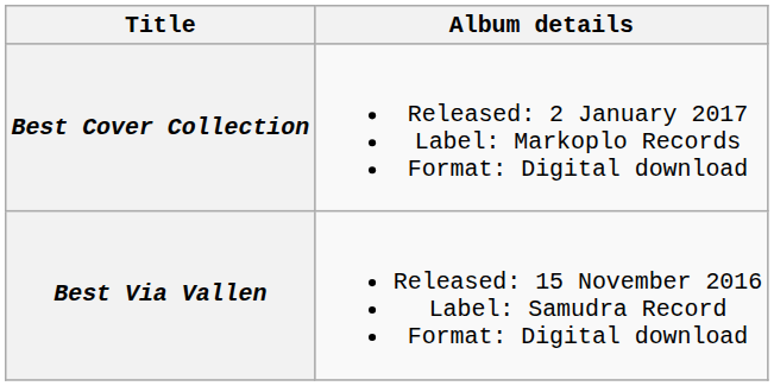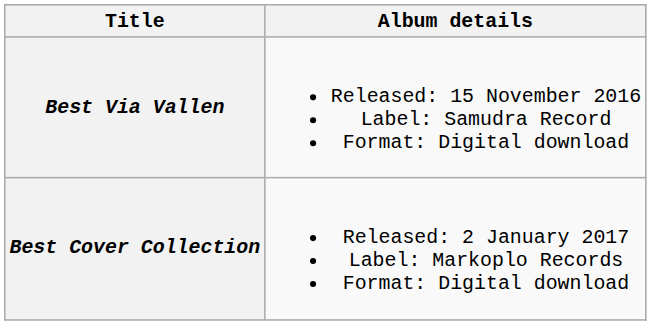rows swapped: Best Via Vallen <-> Best Cover Collection
